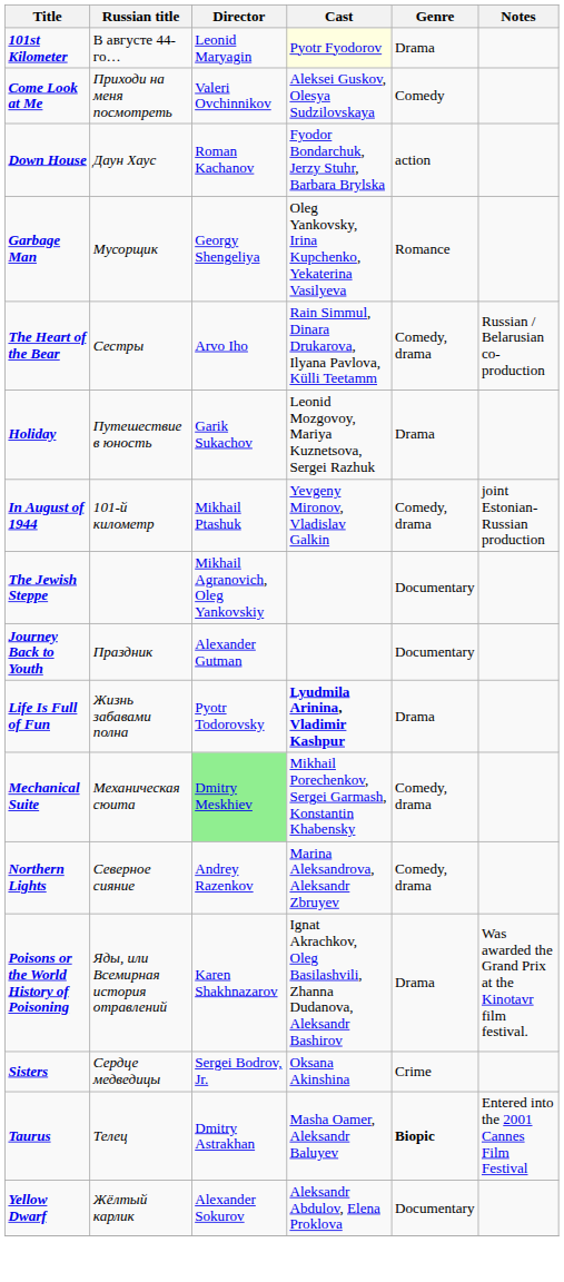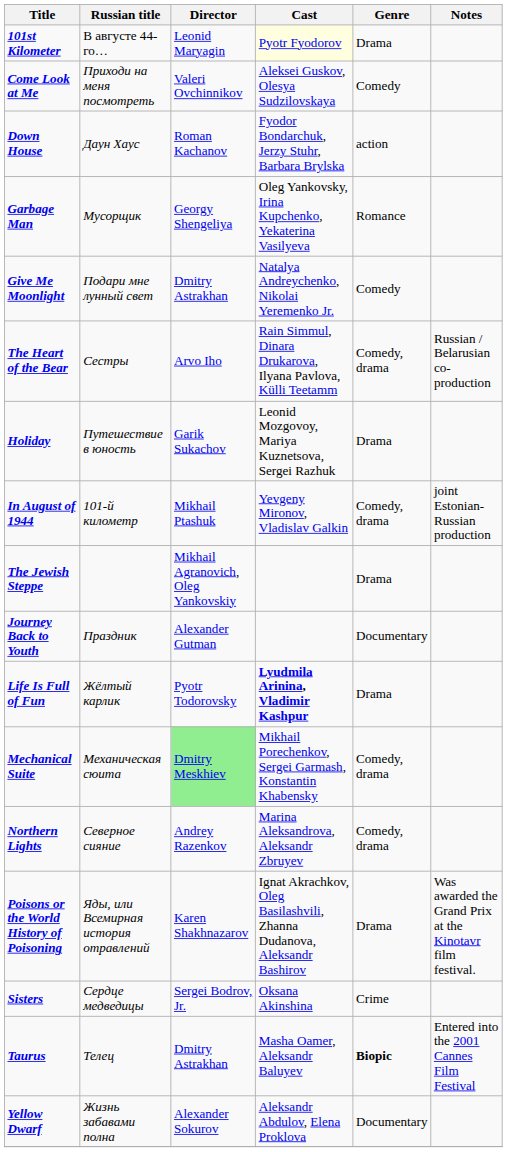+ row: Give Me Moonlight | Подари мне лунный свет | Dmitry Astrakhan | Natalya Andreychenko, Nikolai Yeremenko Jr. | Comedy
The Jewish Steppe | Genre: Documentary -> Drama
Life Is Full of Fun | Russian title: Жизнь забавами полна -> Жёлтый карлик
Yellow Dwarf | Russian title: Жёлтый карлик -> Жизнь забавами полна
